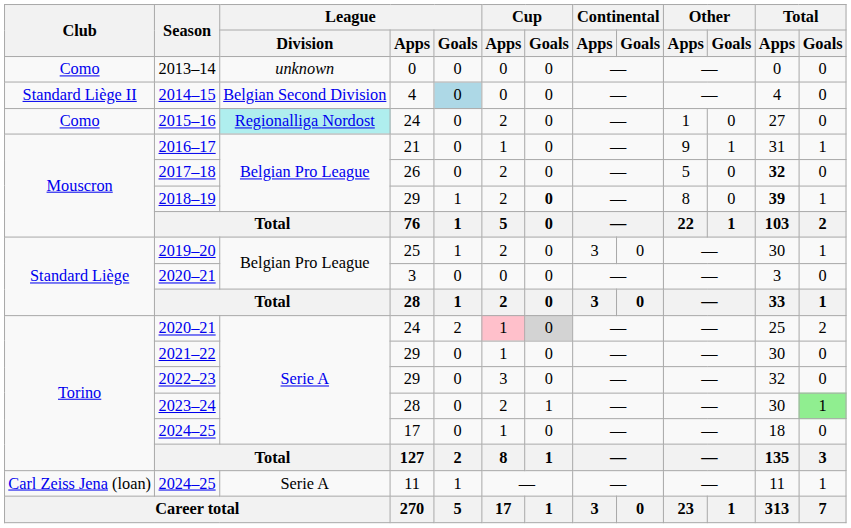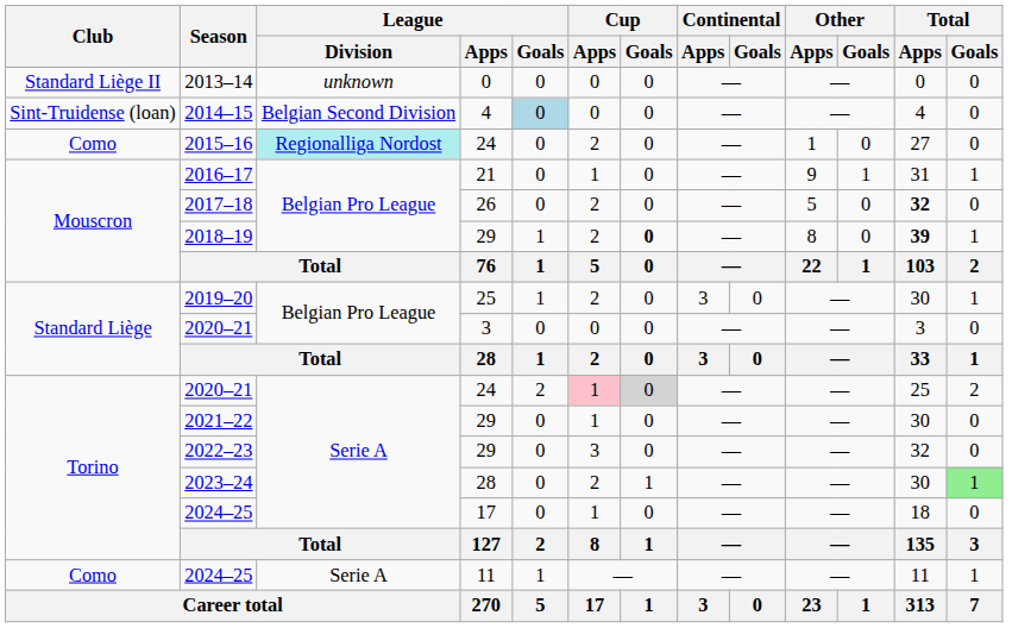2013–14 | Club: Como -> Standard Liège II
2014–15 | Club: Standard Liège II -> Sint-Truidense (loan)
2024–25 / 11 | Club: Carl Zeiss Jena (loan) -> Como
